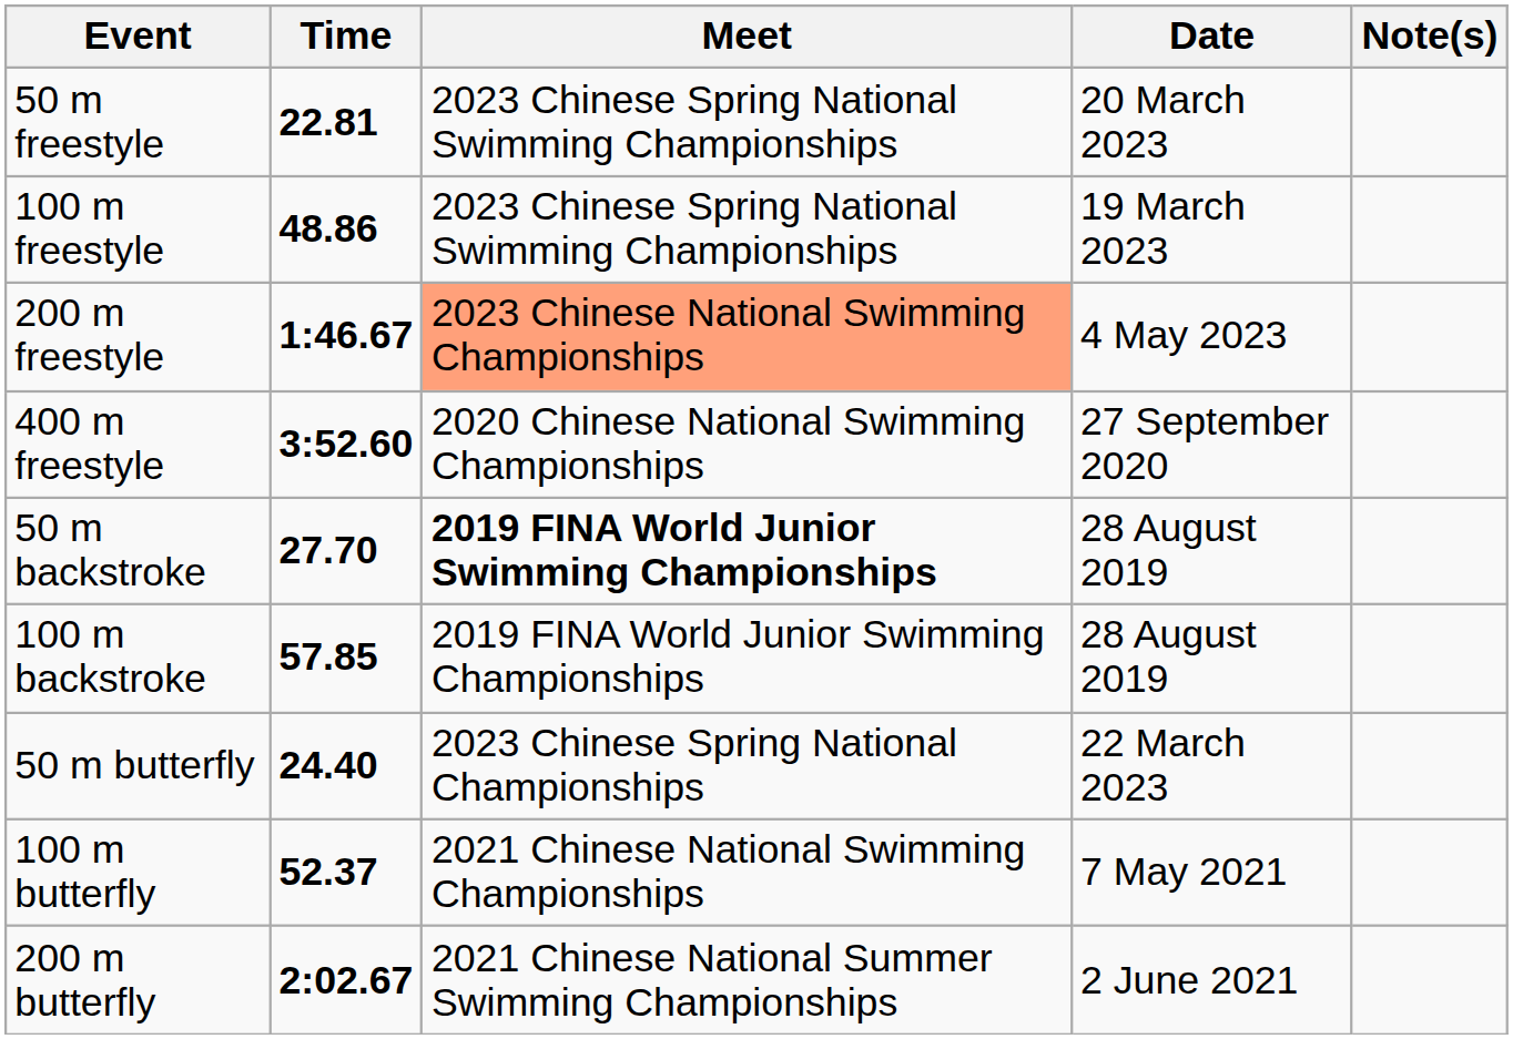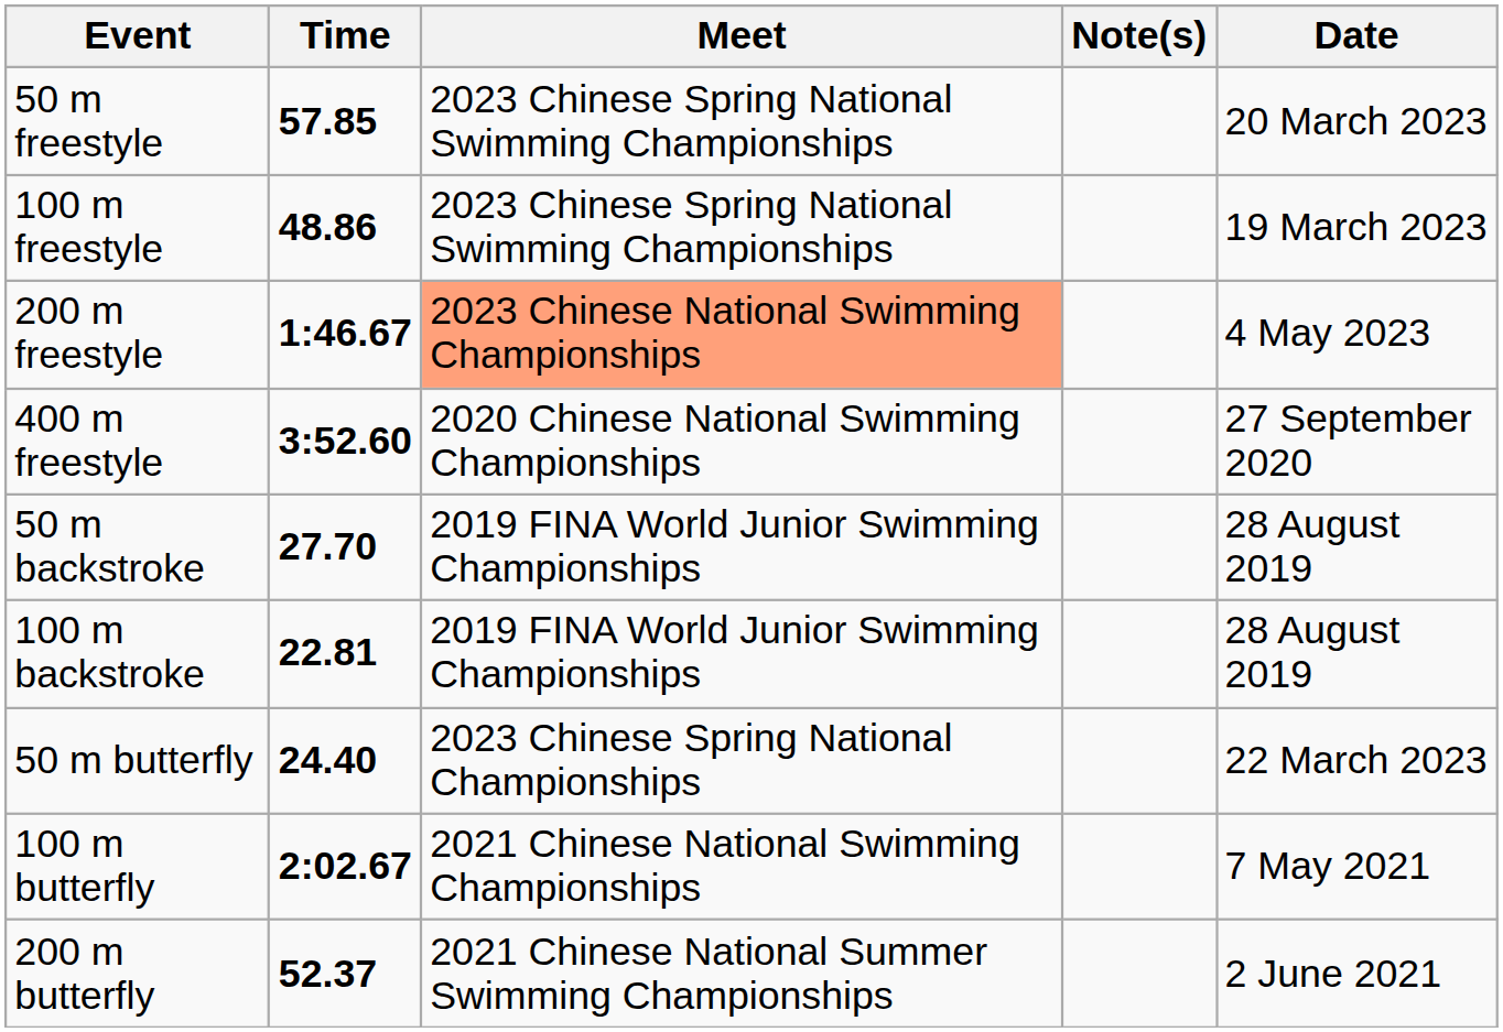columns swapped: Date <-> Note(s)
50 m freestyle | Time: 22.81 -> 57.85
50 m backstroke | Meet: bold -> normal
100 m backstroke | Time: 57.85 -> 22.81
100 m butterfly | Time: 52.37 -> 2:02.67
200 m butterfly | Time: 2:02.67 -> 52.37
